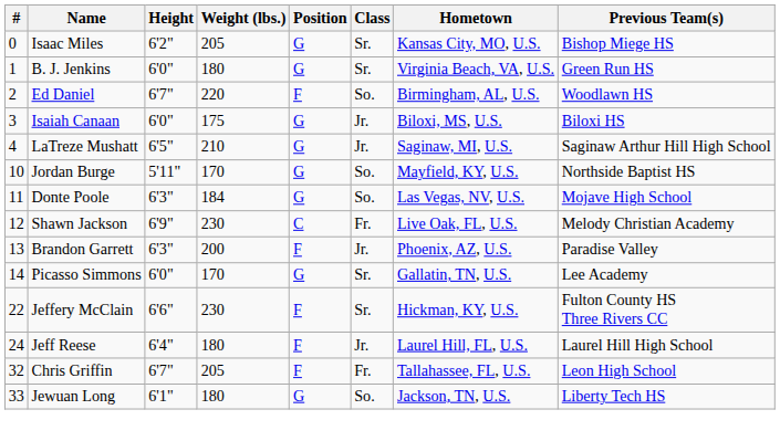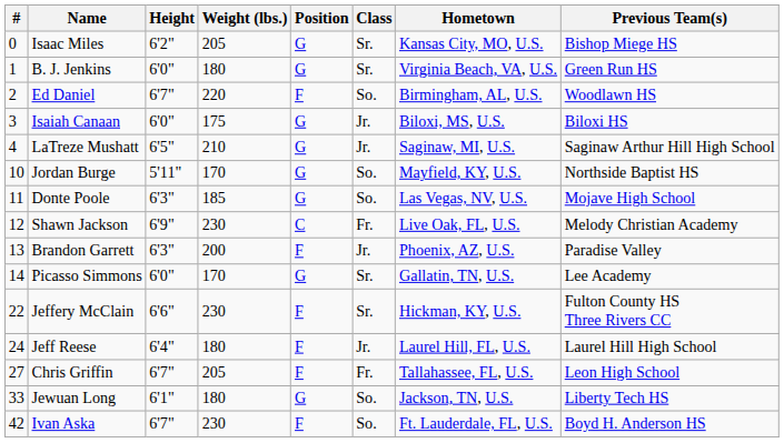Donte Poole | Weight (lbs.): 184 -> 185
Chris Griffin | #: 32 -> 27
+ row: 42 | Ivan Aska | 6'7" | 230 | F | So. | Ft. Lauderdale, FL, U.S. | Boyd H. Anderson HS
